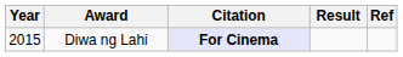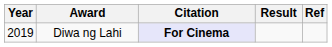Diwa ng Lahi | Year: 2015 -> 2019
